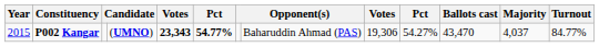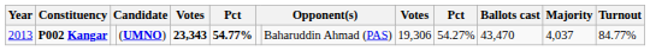P002 Kangar | Year: 2015 -> 2013
